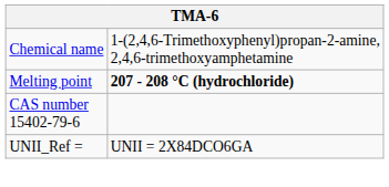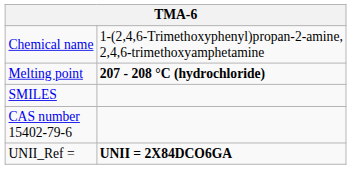+ row: SMILES
UNII_Ref = | column 2: normal -> bold
